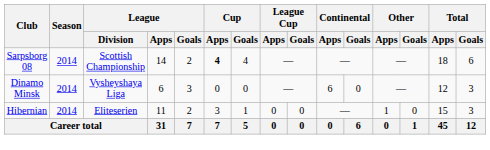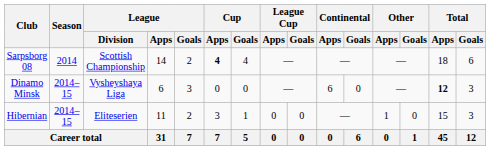Dinamo Minsk | Season: 2014 -> 2014–15
Dinamo Minsk | Total / Apps: normal -> bold
Hibernian | Season: 2014 -> 2014–15
